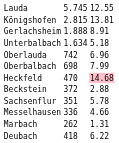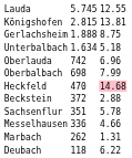Gerlachsheim | column 3: 8.91 -> 8.75
Deubach | column 2: 418 -> 118
